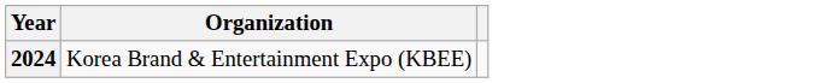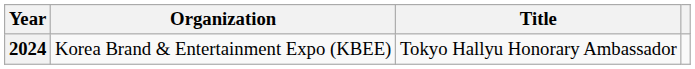+ column: Title | Tokyo Hallyu Honorary Ambassador
